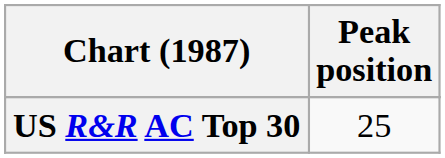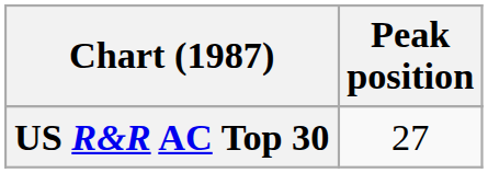US R&R AC Top 30 | Peak position: 25 -> 27
